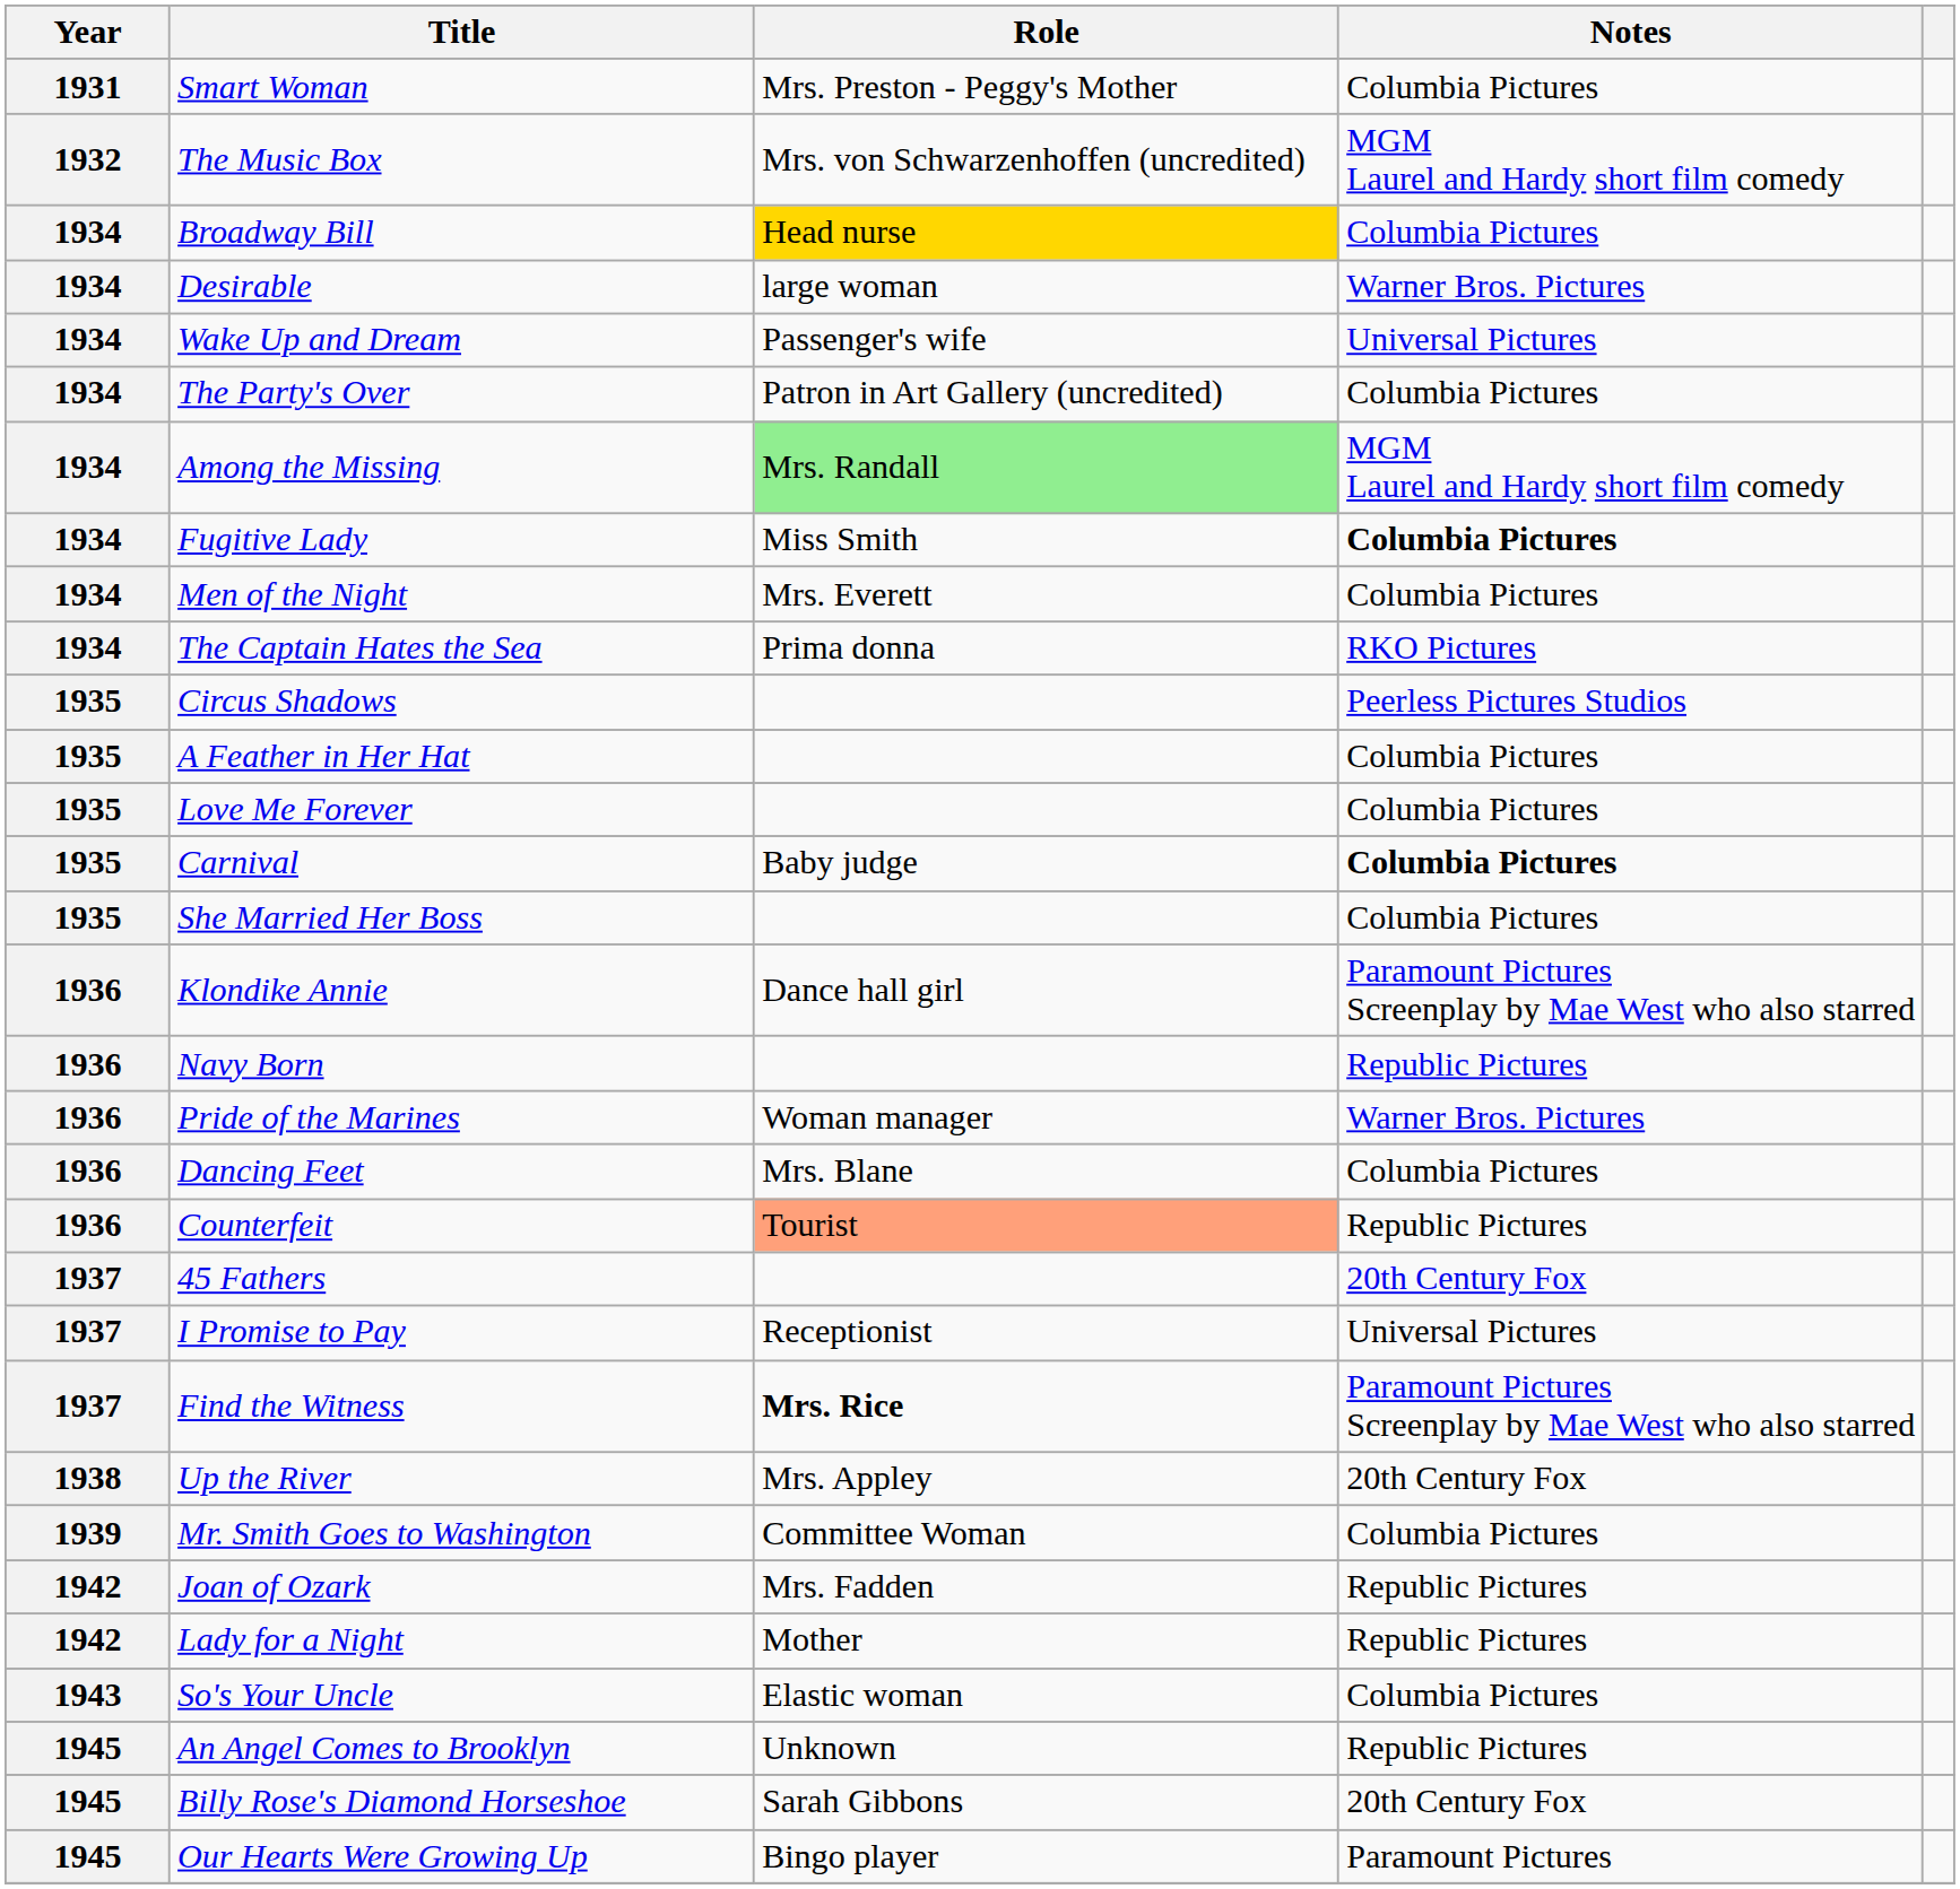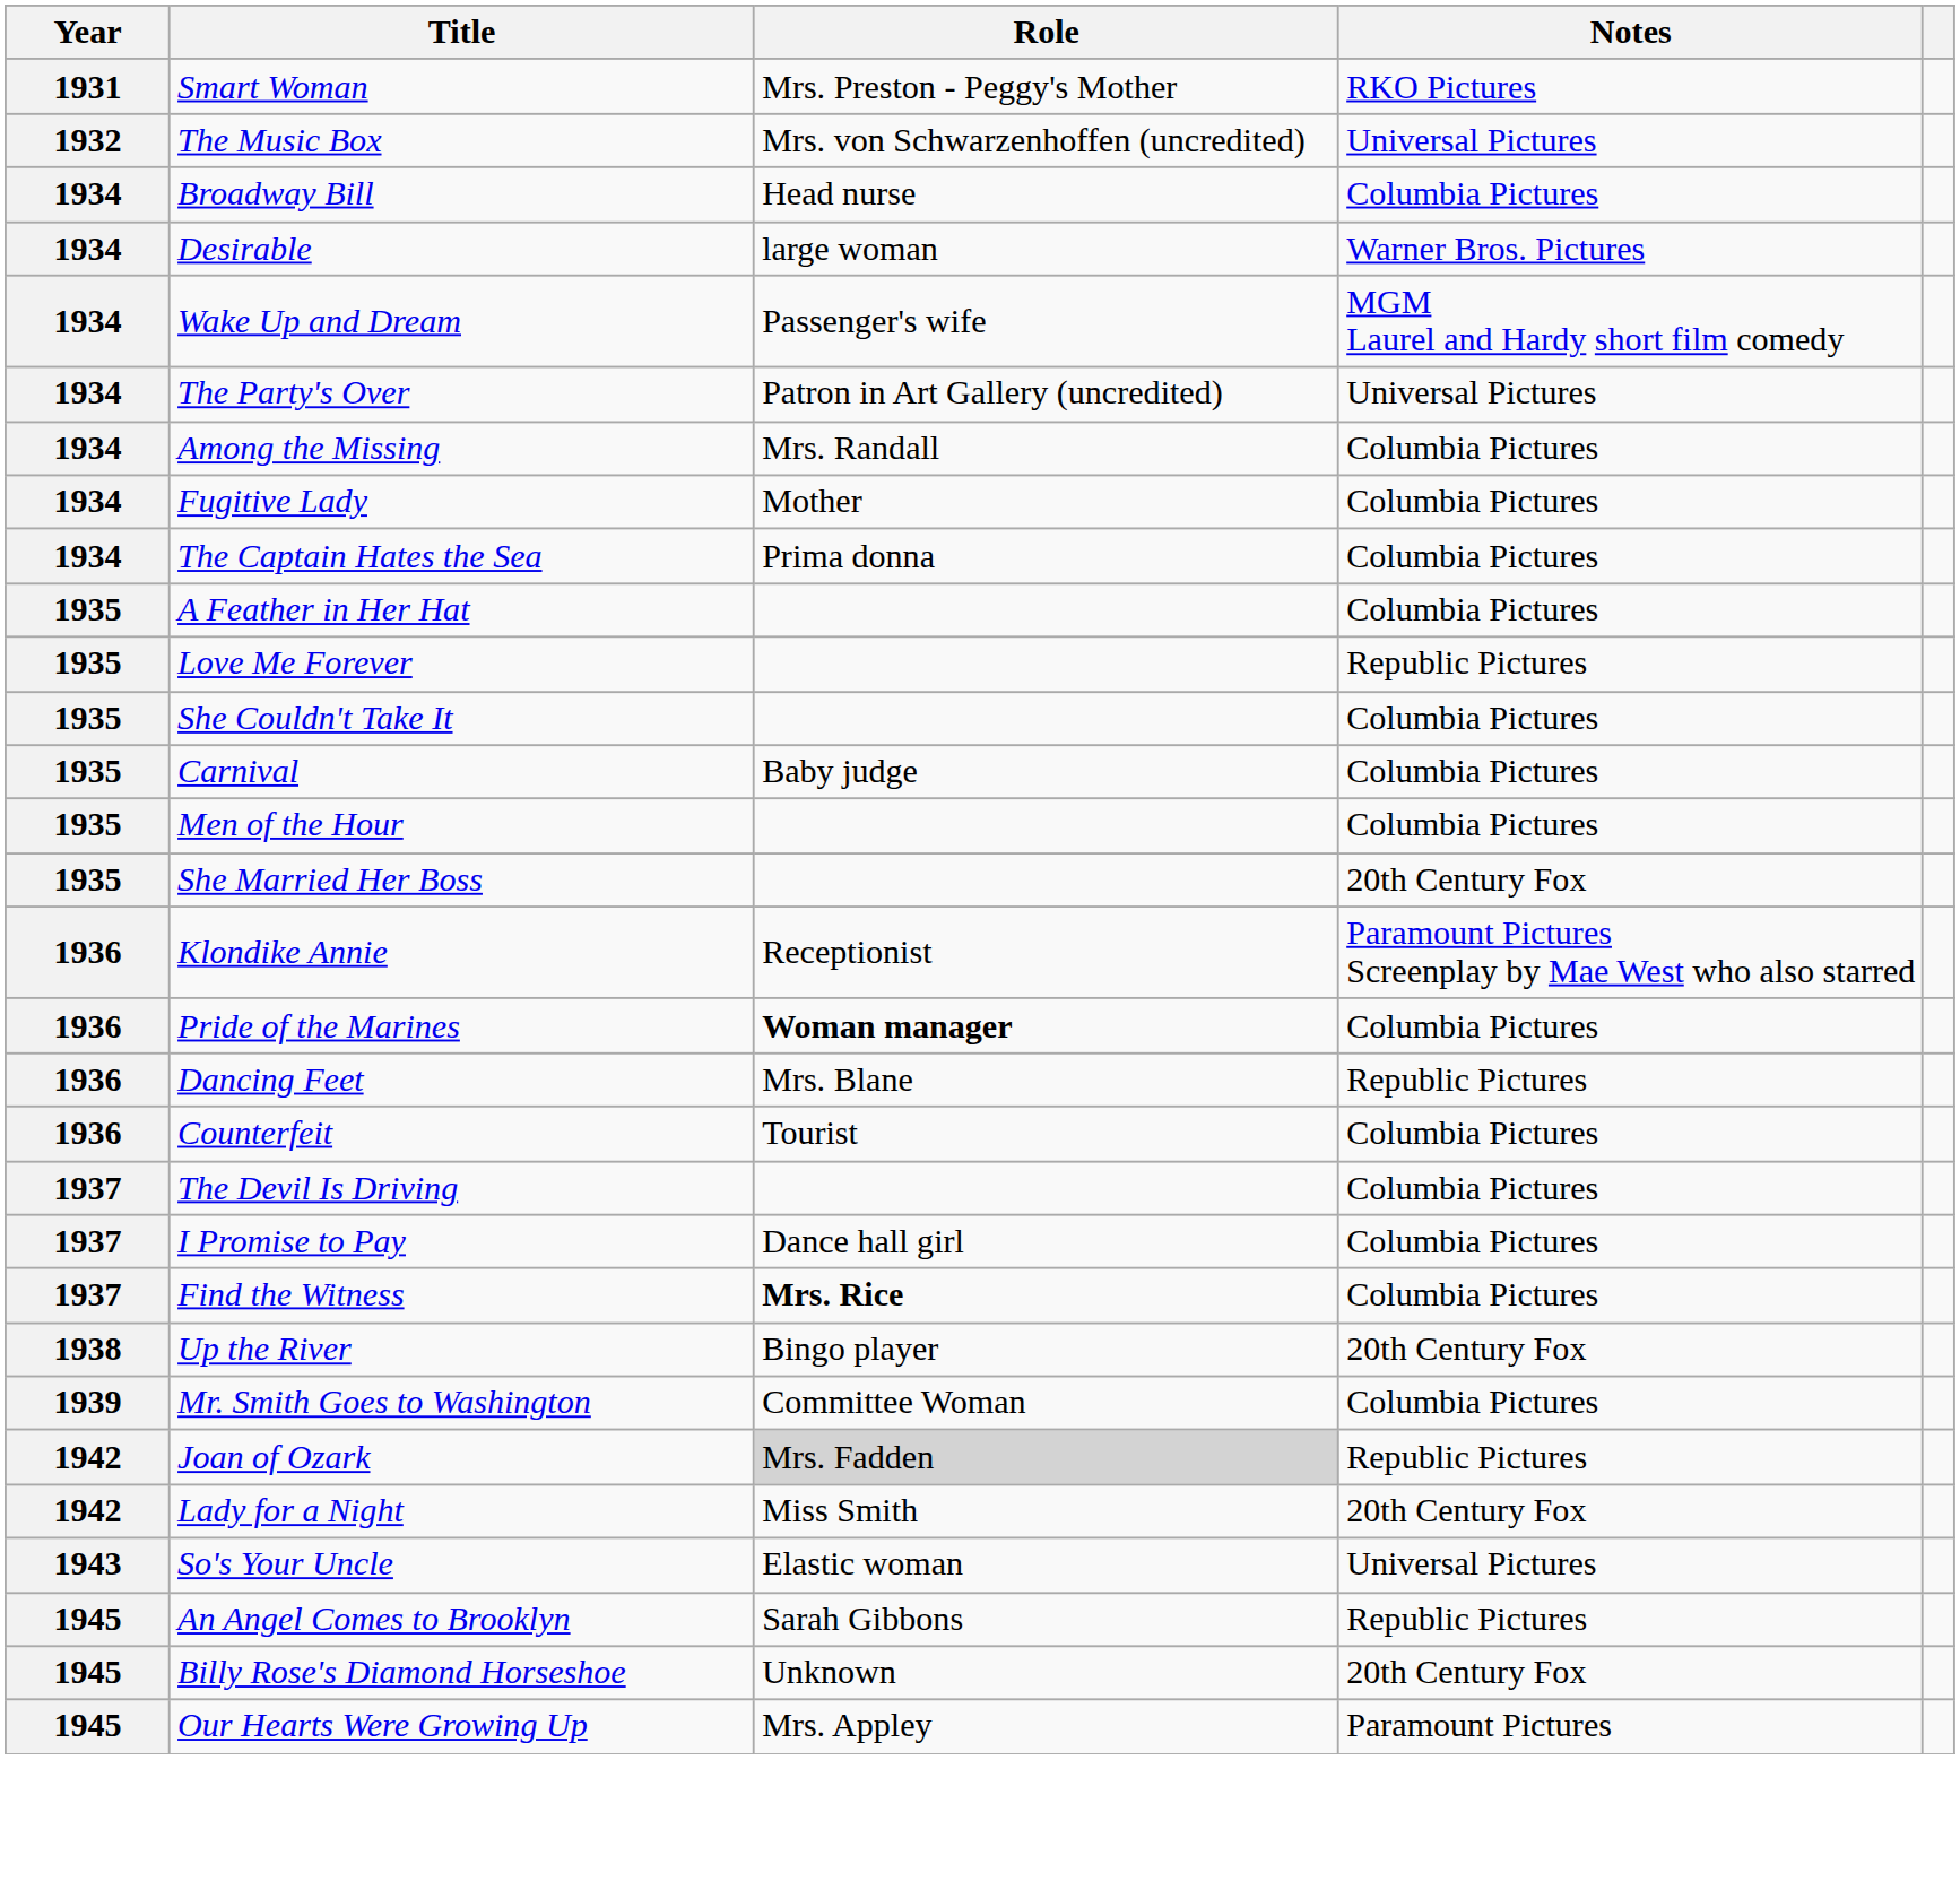Smart Woman | Notes: Columbia Pictures -> RKO Pictures
The Music Box | Notes: MGM Laurel and Hardy short film comedy -> Universal Pictures
Broadway Bill | Role: gold background -> no background
Wake Up and Dream | Notes: Universal Pictures -> MGM Laurel and Hardy short film comedy
The Party's Over | Notes: Columbia Pictures -> Universal Pictures
Among the Missing | Role: lightgreen background -> no background
Among the Missing | Notes: MGM Laurel and Hardy short film comedy -> Columbia Pictures
Fugitive Lady | Role: Miss Smith -> Mother
Fugitive Lady | Notes: bold -> normal
- row: 1934 | Men of the Night | Mrs. Everett | Columbia Pictures
The Captain Hates the Sea | Notes: RKO Pictures -> Columbia Pictures
- row: 1935 | Circus Shadows | Peerless Pictures Studios
Love Me Forever | Notes: Columbia Pictures -> Republic Pictures
+ row: 1935 | She Couldn't Take It | Columbia Pictures
Carnival | Notes: bold -> normal
+ row: 1935 | Men of the Hour | Columbia Pictures
She Married Her Boss | Notes: Columbia Pictures -> 20th Century Fox
Klondike Annie | Role: Dance hall girl -> Receptionist
- row: 1936 | Navy Born | Republic Pictures
Pride of the Marines | Role: normal -> bold
Pride of the Marines | Notes: Warner Bros. Pictures -> Columbia Pictures
Dancing Feet | Notes: Columbia Pictures -> Republic Pictures
Counterfeit | Role: lightsalmon background -> no background
Counterfeit | Notes: Republic Pictures -> Columbia Pictures
- row: 1937 | 45 Fathers | 20th Century Fox
+ row: 1937 | The Devil Is Driving | Columbia Pictures
I Promise to Pay | Role: Receptionist -> Dance hall girl
I Promise to Pay | Notes: Universal Pictures -> Columbia Pictures
Find the Witness | Notes: Paramount Pictures Screenplay by Mae West who also starred -> Columbia Pictures
Up the River | Role: Mrs. Appley -> Bingo player
Joan of Ozark | Role: no background -> lightgrey background
Lady for a Night | Role: Mother -> Miss Smith
Lady for a Night | Notes: Republic Pictures -> 20th Century Fox
So's Your Uncle | Notes: Columbia Pictures -> Universal Pictures
An Angel Comes to Brooklyn | Role: Unknown -> Sarah Gibbons
Billy Rose's Diamond Horseshoe | Role: Sarah Gibbons -> Unknown
Our Hearts Were Growing Up | Role: Bingo player -> Mrs. Appley
